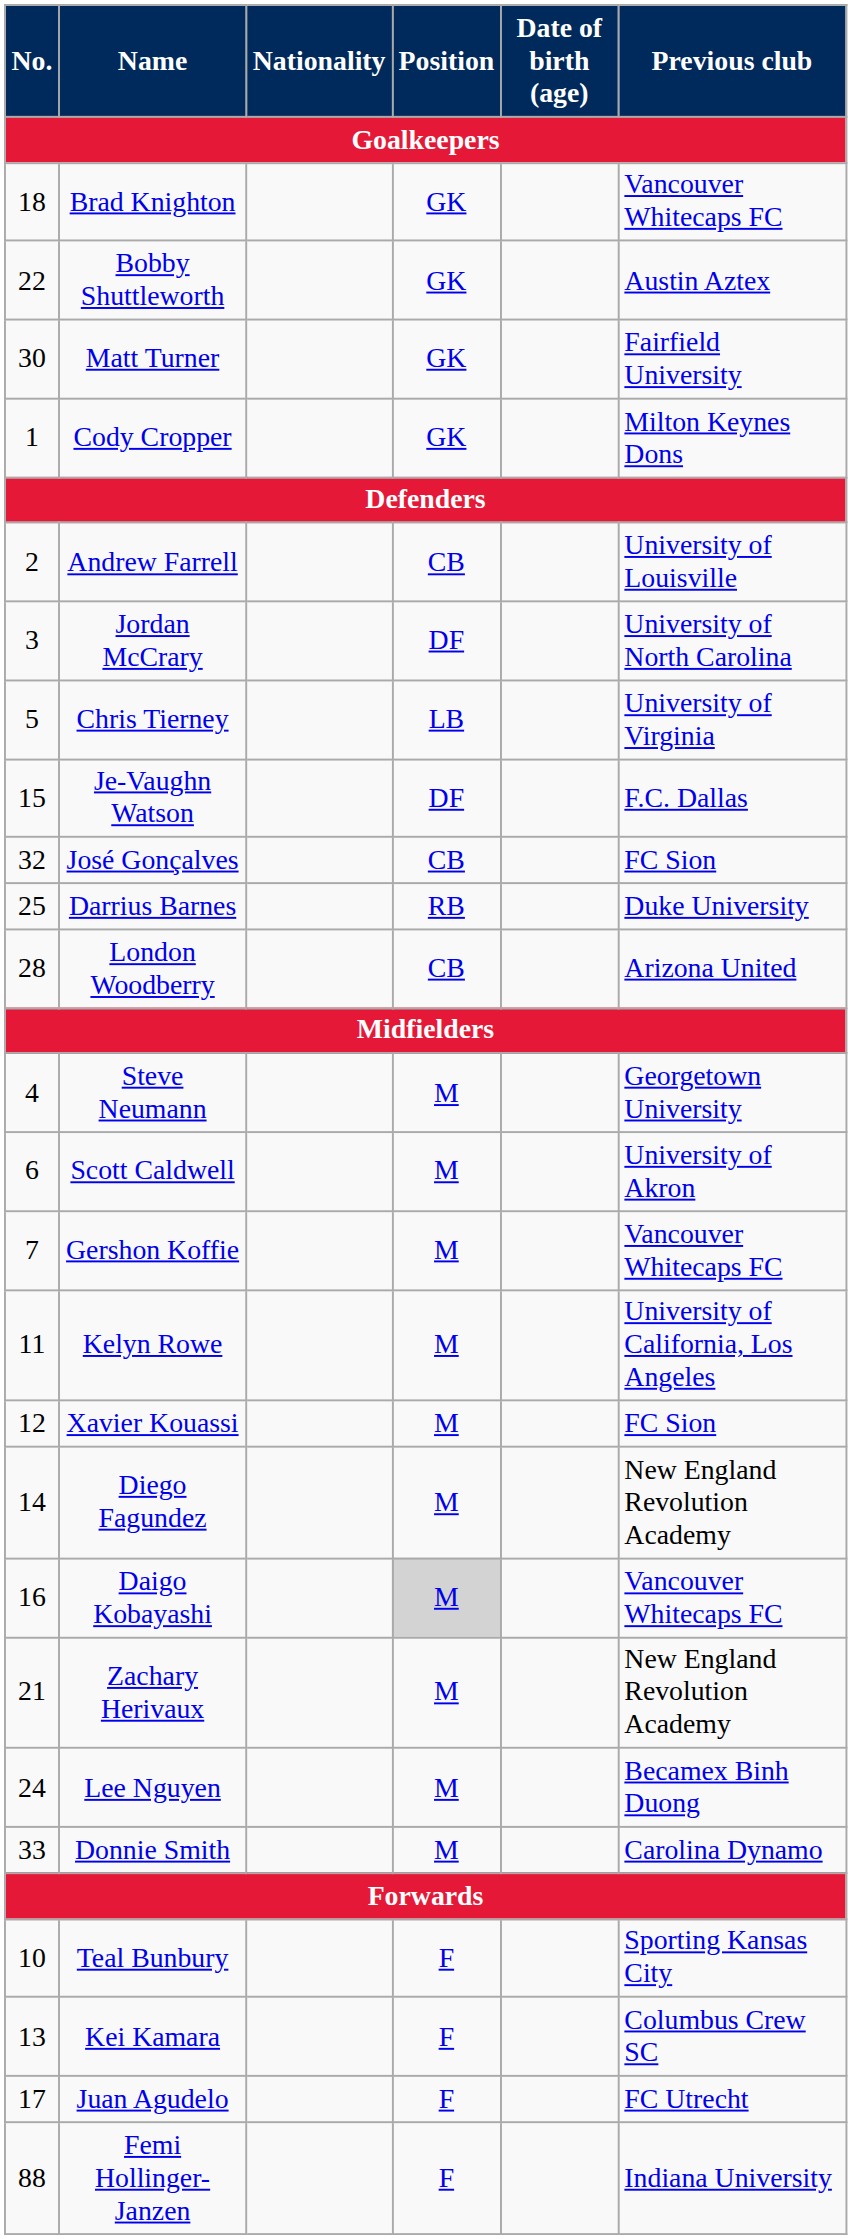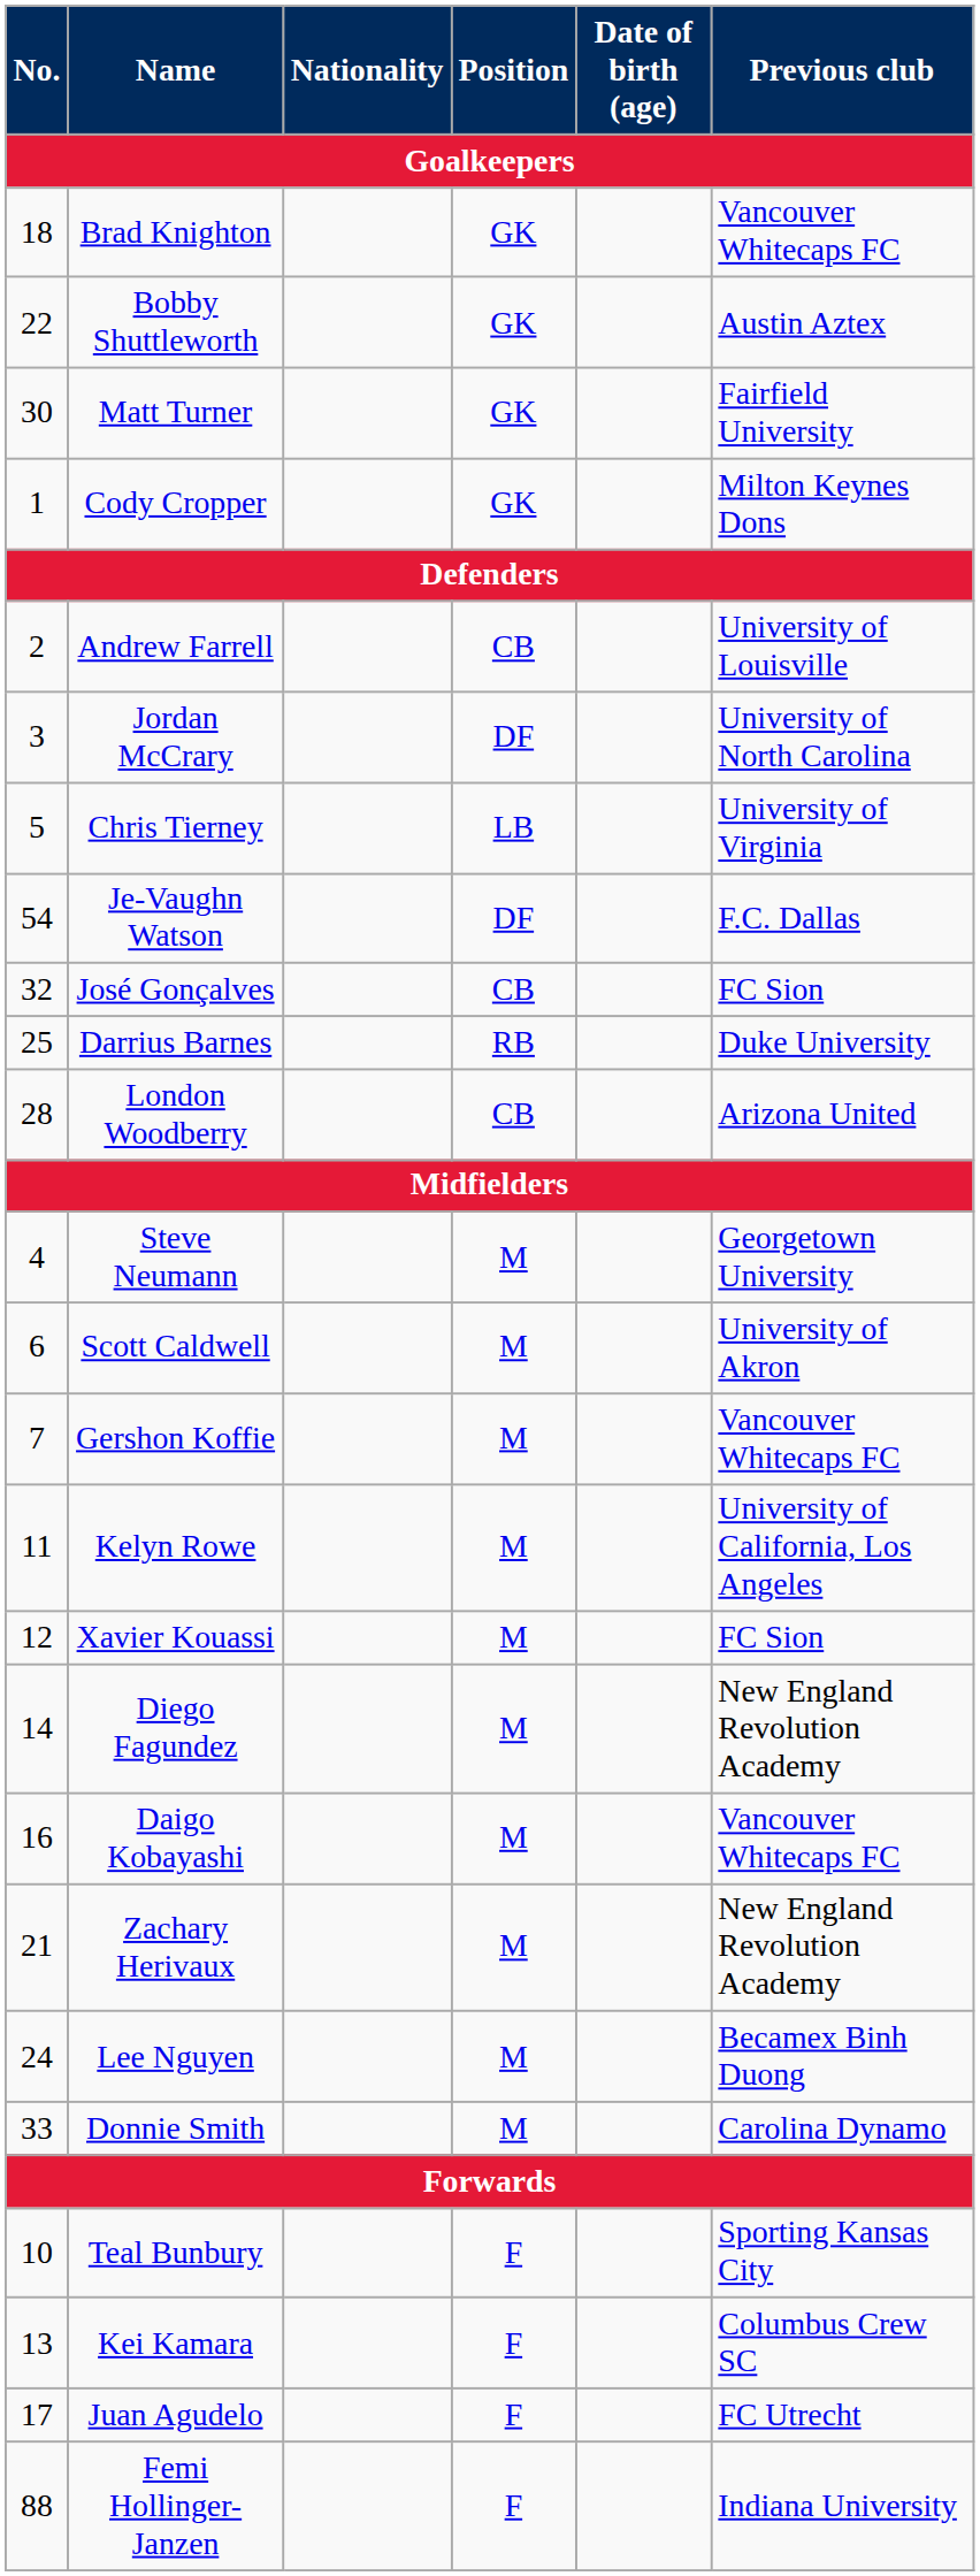Je-Vaughn Watson | No.: 15 -> 54
Daigo Kobayashi | Position: lightgrey background -> no background
